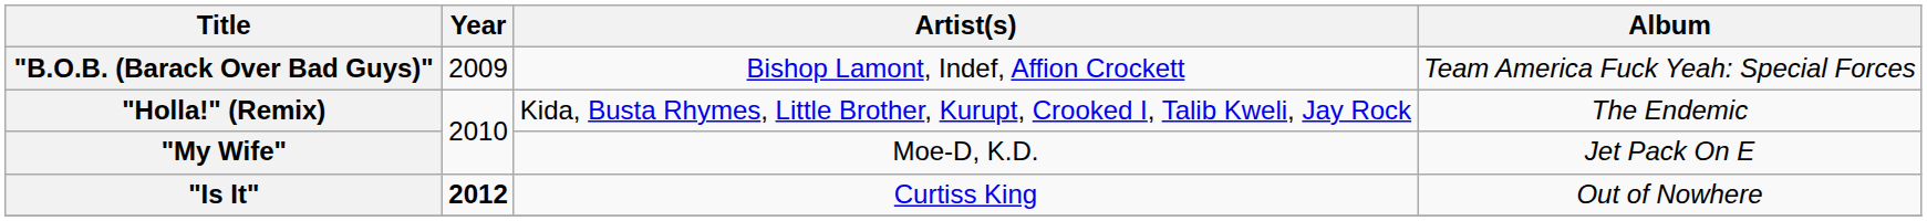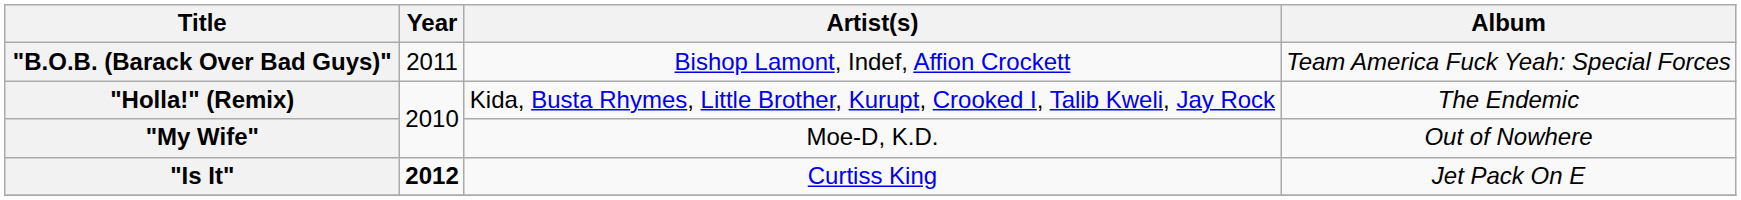"B.O.B. (Barack Over Bad Guys)" | Year: 2009 -> 2011
"My Wife" | Album: Jet Pack On E -> Out of Nowhere
"Is It" | Album: Out of Nowhere -> Jet Pack On E
